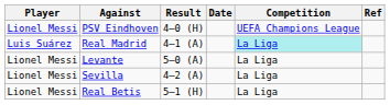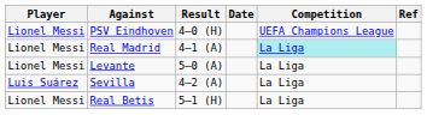Real Madrid | Player: Luis Suárez -> Lionel Messi
Sevilla | Player: Lionel Messi -> Luis Suárez
